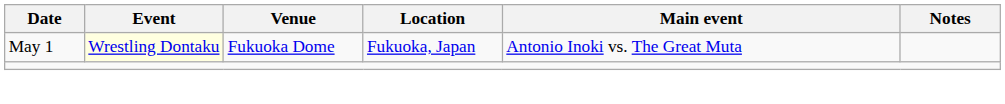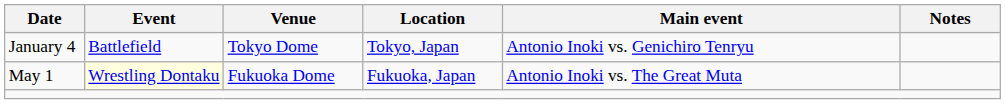+ row: January 4 | Battlefield | Tokyo Dome | Tokyo, Japan | Antonio Inoki vs. Genichiro Tenryu
